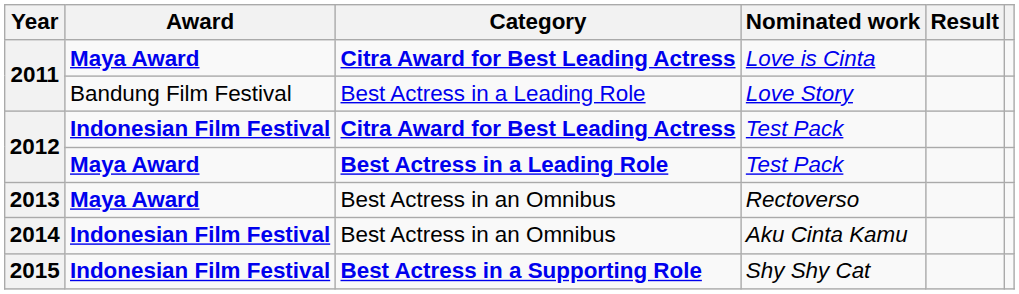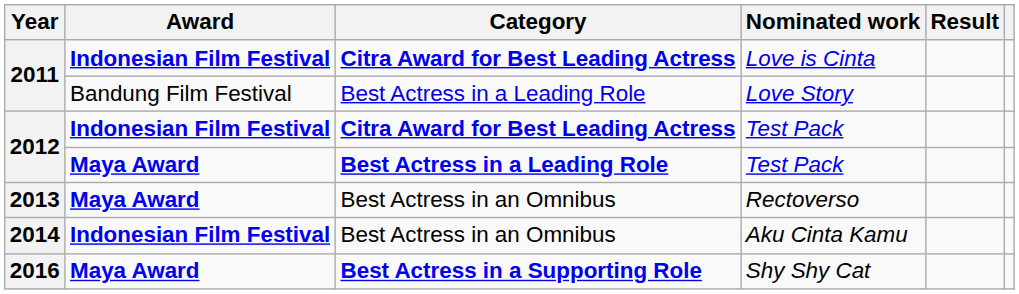Love is Cinta | Award: Maya Award -> Indonesian Film Festival
Shy Shy Cat | Year: 2015 -> 2016
Shy Shy Cat | Award: Indonesian Film Festival -> Maya Award
